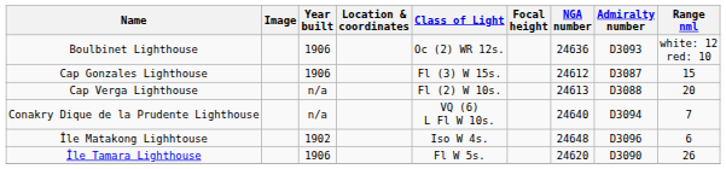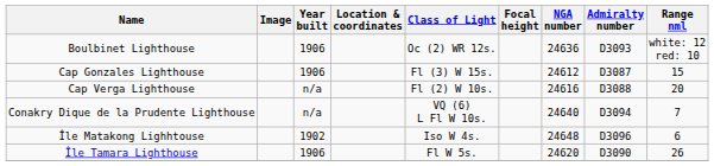Cap Verga Lighthouse | NGA number: 24613 -> 24616
